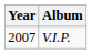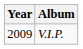V.I.P. | Year: 2007 -> 2009
